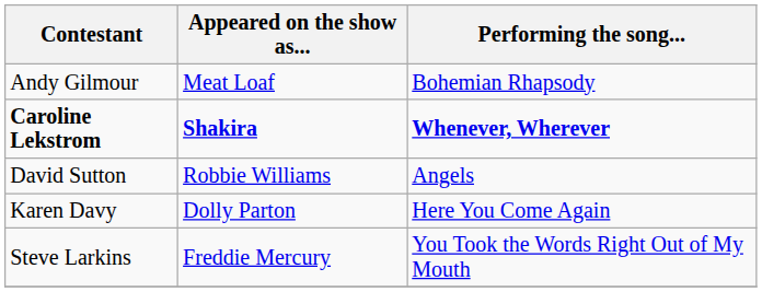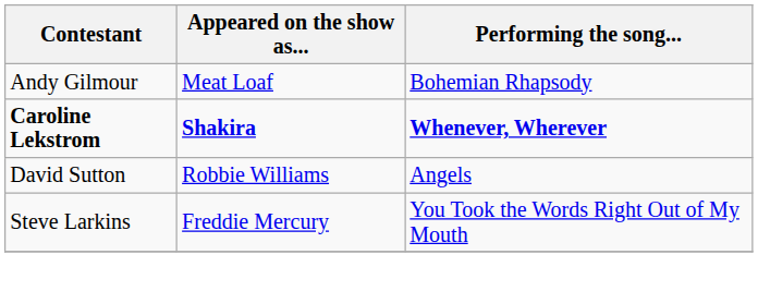- row: Karen Davy | Dolly Parton | Here You Come Again
